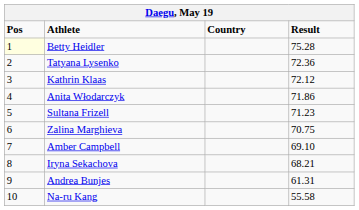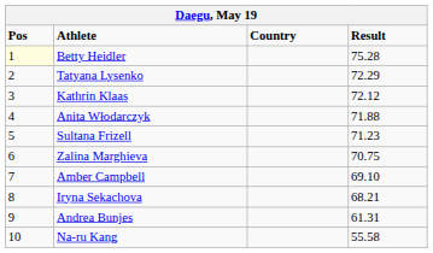Tatyana Lysenko | Result: 72.36 -> 72.29
Anita Włodarczyk | Result: 71.86 -> 71.88
